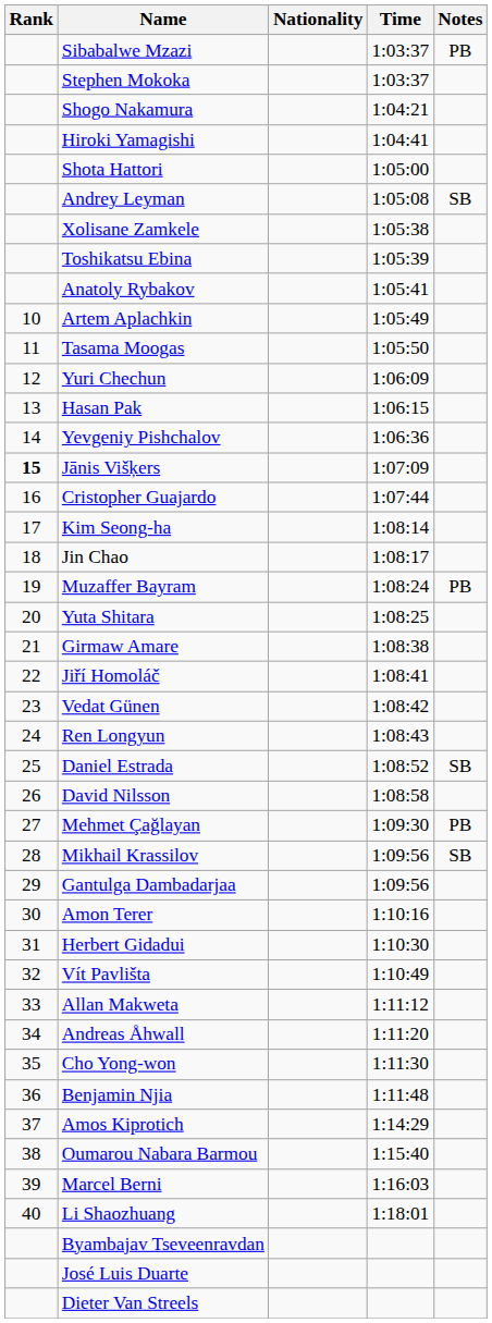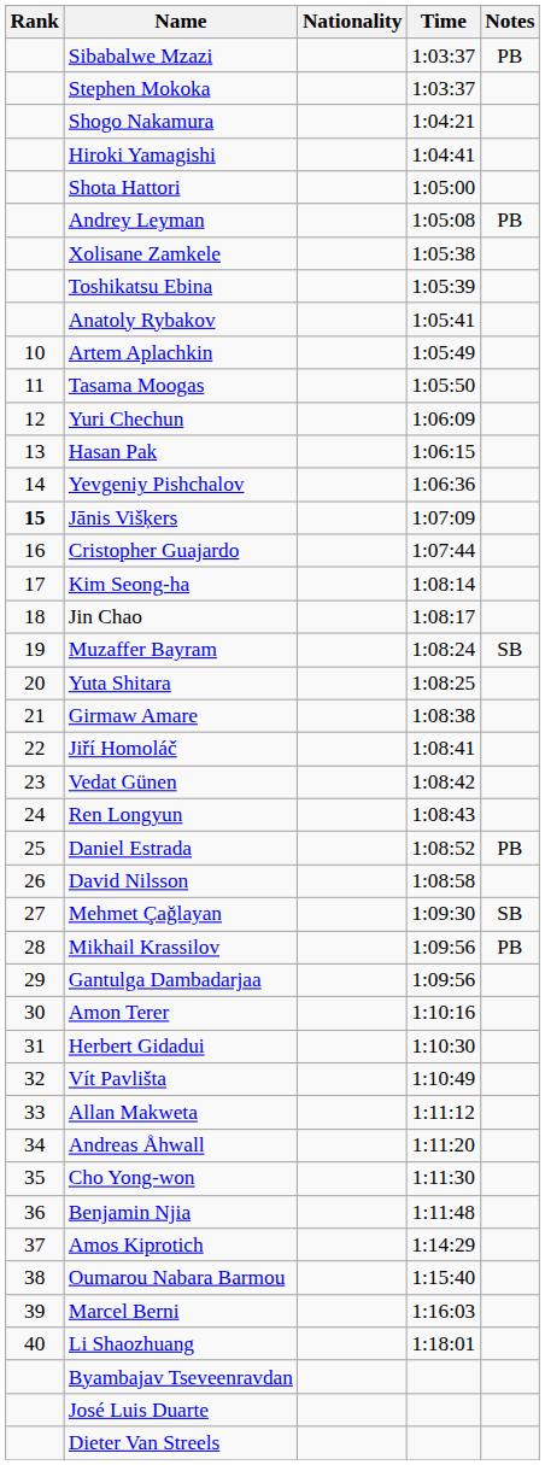Andrey Leyman | Notes: SB -> PB
Muzaffer Bayram | Notes: PB -> SB
Daniel Estrada | Notes: SB -> PB
Mehmet Çağlayan | Notes: PB -> SB
Mikhail Krassilov | Notes: SB -> PB
